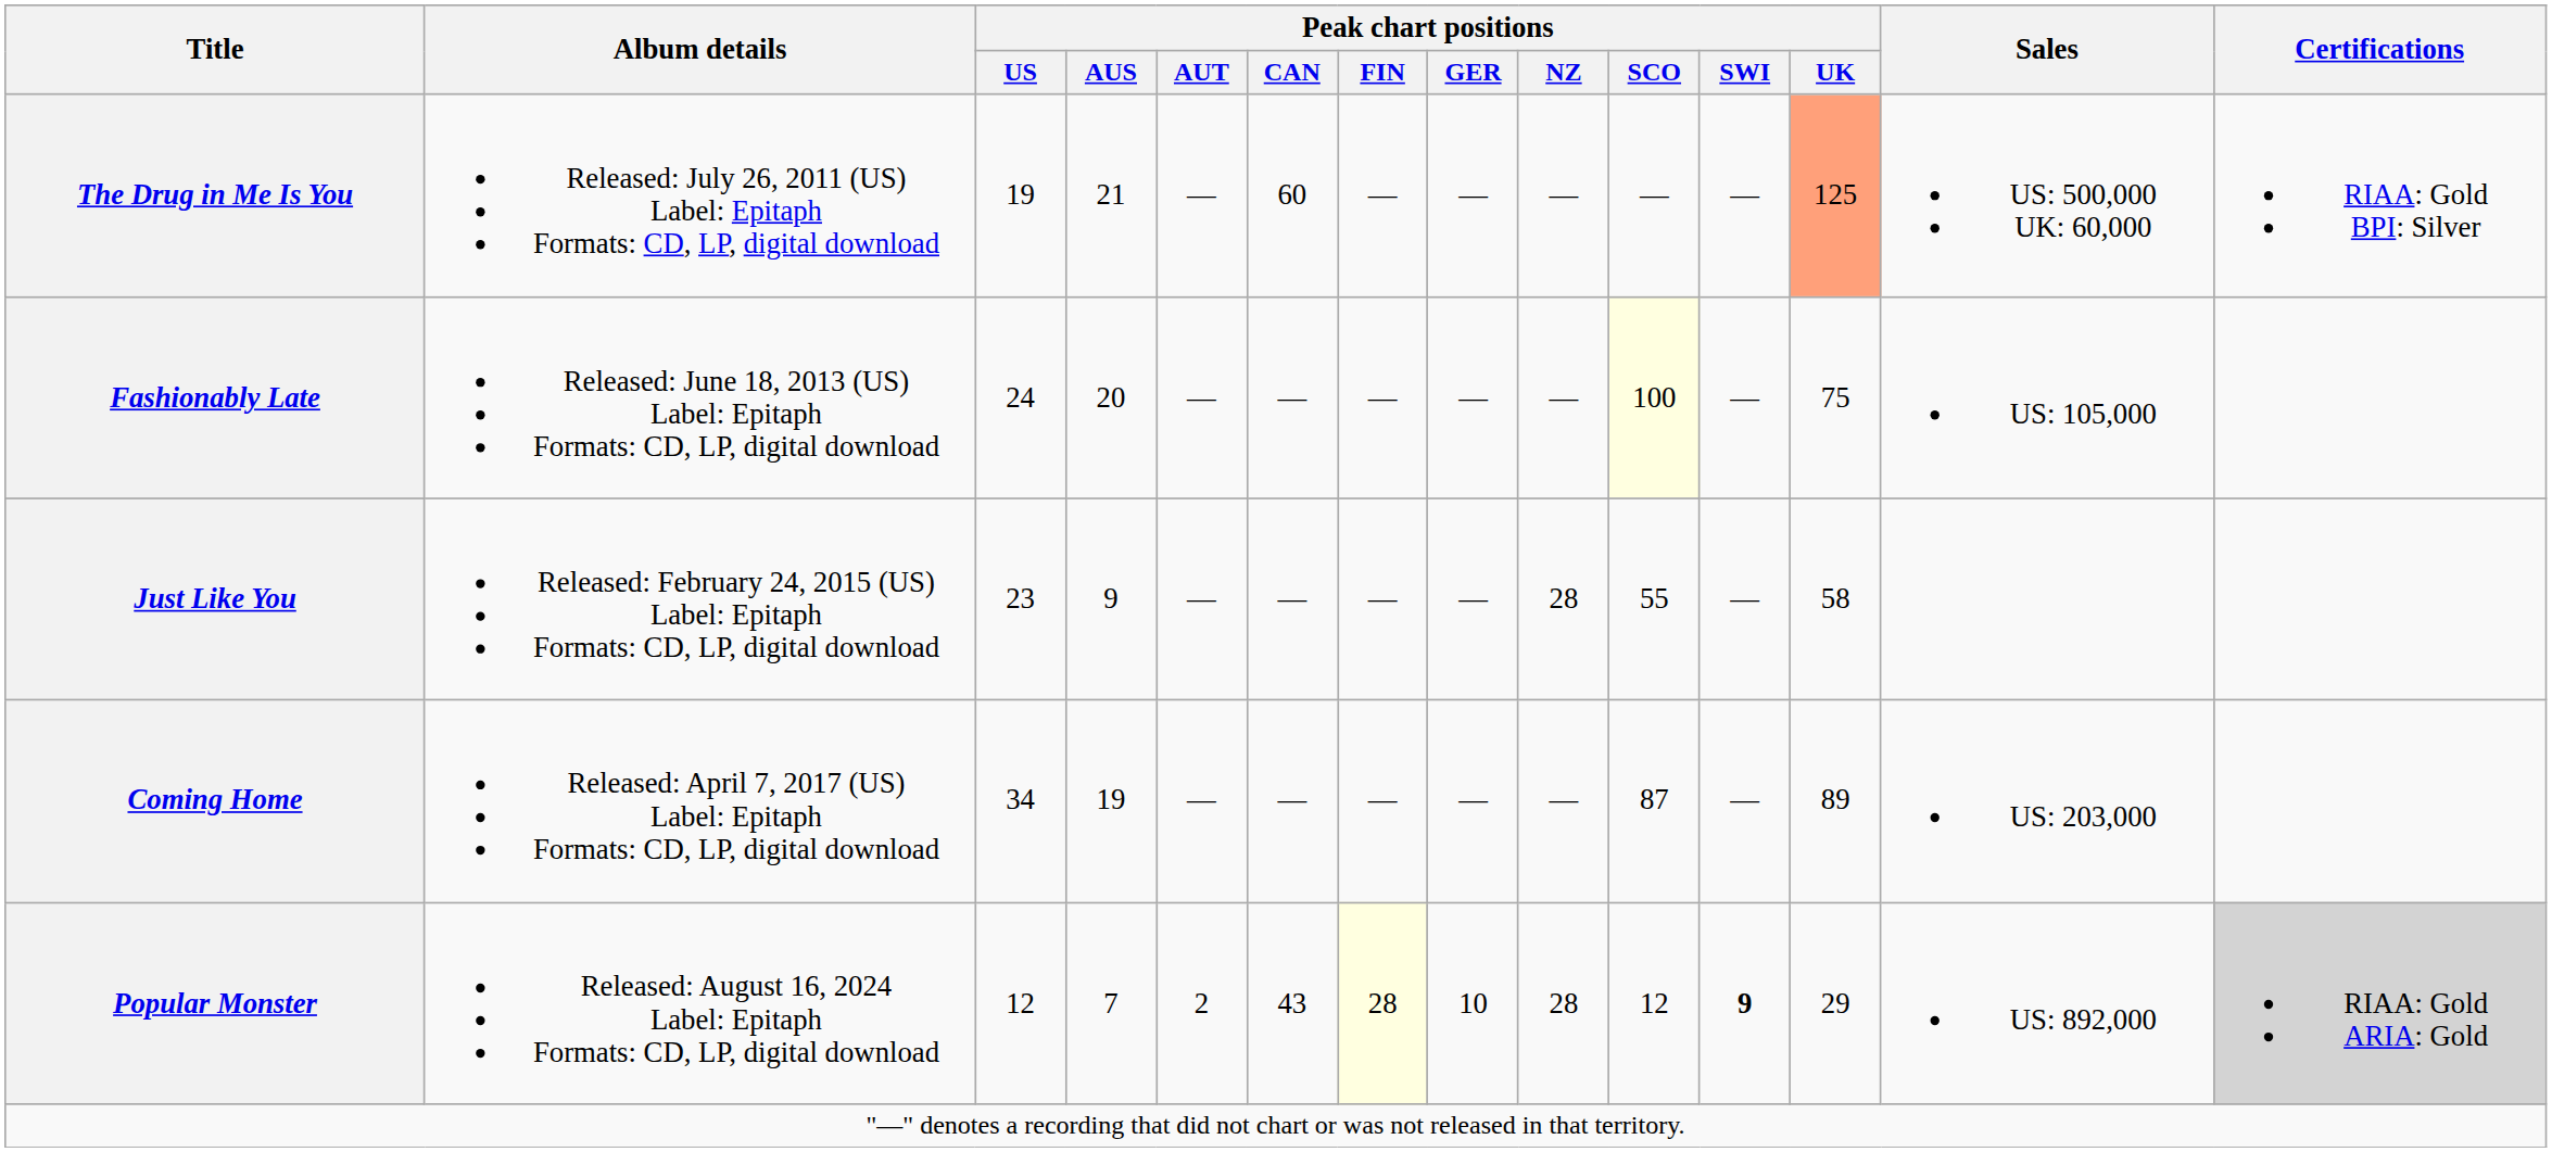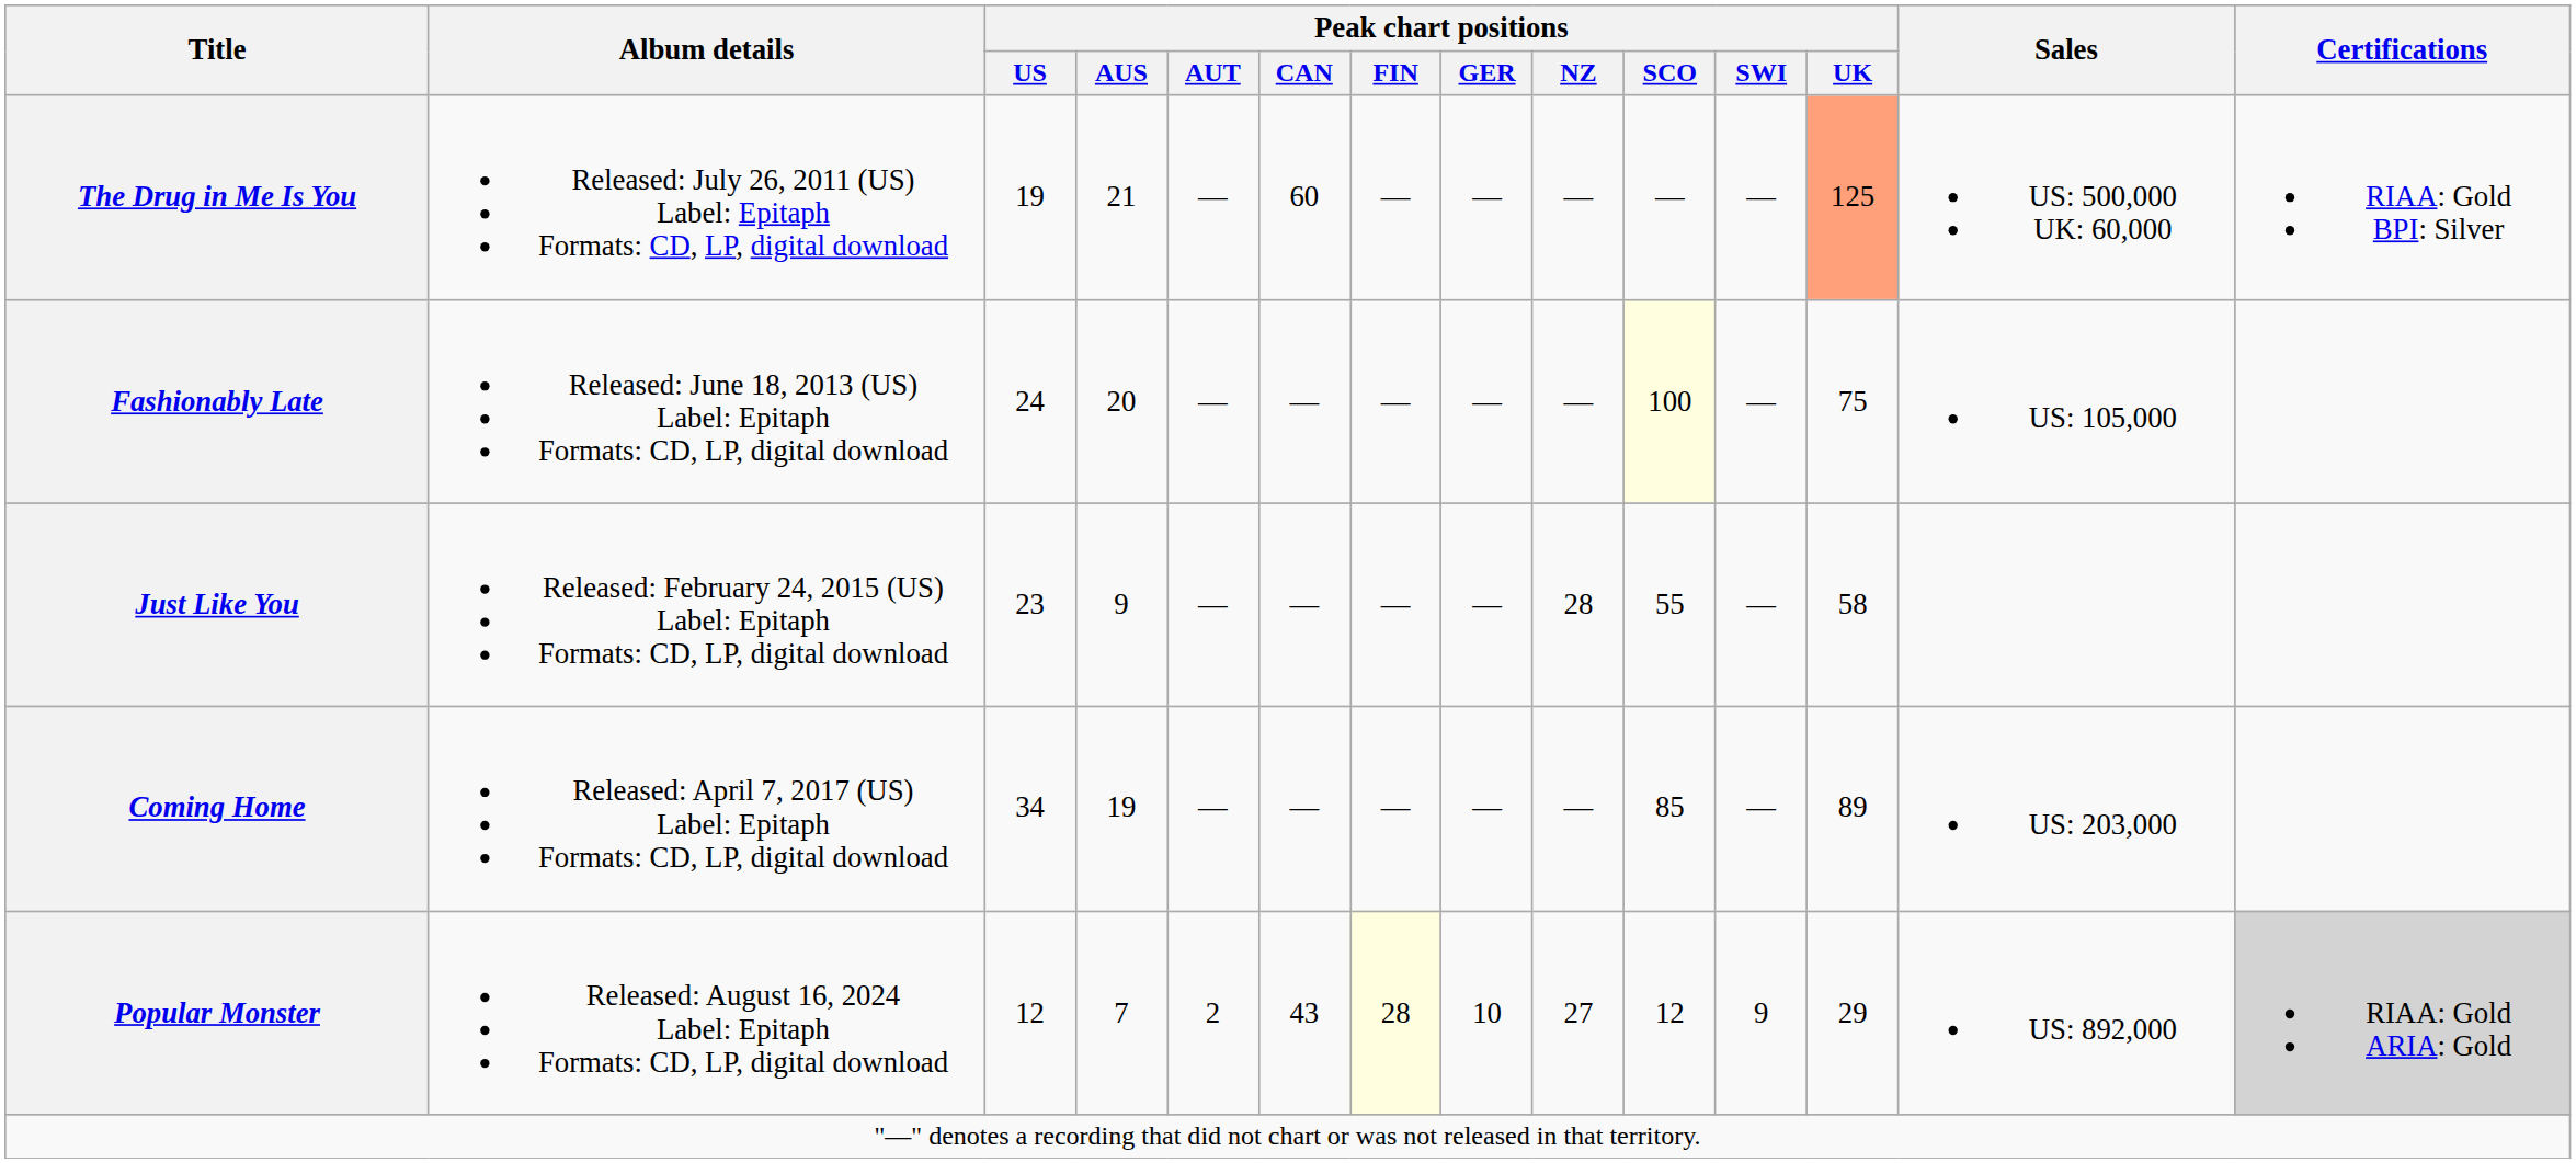Coming Home | Peak chart positions / SCO: 87 -> 85
Popular Monster | Peak chart positions / NZ: 28 -> 27
Popular Monster | Peak chart positions / SWI: bold -> normal
